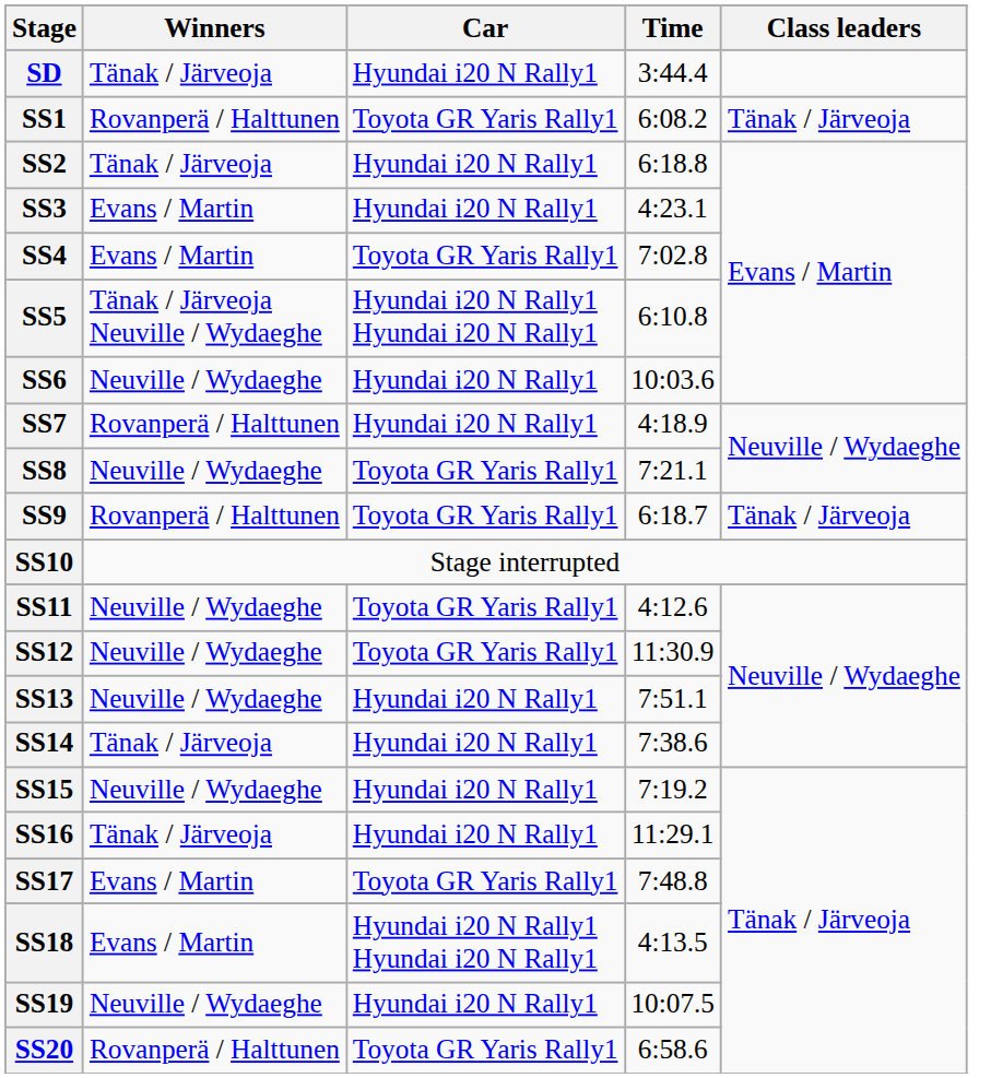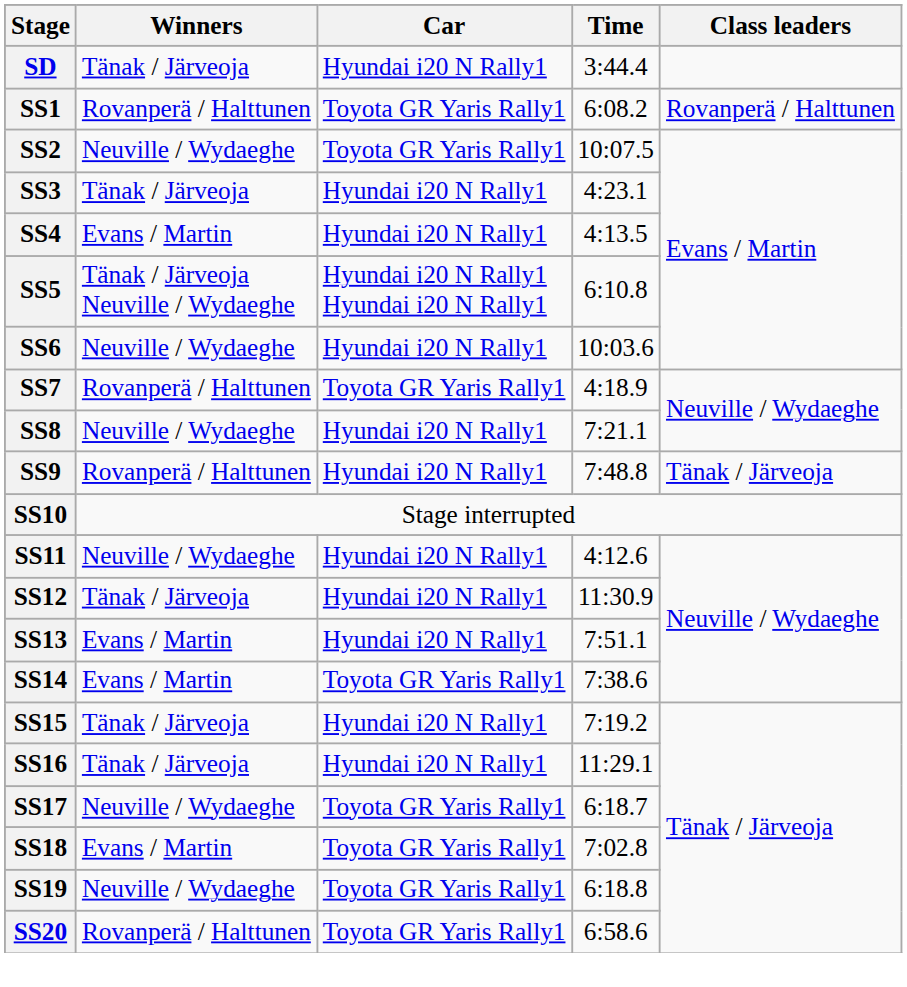SS1 | Class leaders: Tänak / Järveoja -> Rovanperä / Halttunen
SS2 | Winners: Tänak / Järveoja -> Neuville / Wydaeghe
SS2 | Car: Hyundai i20 N Rally1 -> Toyota GR Yaris Rally1
SS2 | Time: 6:18.8 -> 10:07.5
SS3 | Winners: Evans / Martin -> Tänak / Järveoja
SS4 | Car: Toyota GR Yaris Rally1 -> Hyundai i20 N Rally1
SS4 | Time: 7:02.8 -> 4:13.5
SS7 | Car: Hyundai i20 N Rally1 -> Toyota GR Yaris Rally1
SS8 | Car: Toyota GR Yaris Rally1 -> Hyundai i20 N Rally1
SS9 | Car: Toyota GR Yaris Rally1 -> Hyundai i20 N Rally1
SS9 | Time: 6:18.7 -> 7:48.8
SS11 | Car: Toyota GR Yaris Rally1 -> Hyundai i20 N Rally1
SS12 | Winners: Neuville / Wydaeghe -> Tänak / Järveoja
SS12 | Car: Toyota GR Yaris Rally1 -> Hyundai i20 N Rally1
SS13 | Winners: Neuville / Wydaeghe -> Evans / Martin
SS14 | Winners: Tänak / Järveoja -> Evans / Martin
SS14 | Car: Hyundai i20 N Rally1 -> Toyota GR Yaris Rally1
SS15 | Winners: Neuville / Wydaeghe -> Tänak / Järveoja
SS17 | Winners: Evans / Martin -> Neuville / Wydaeghe
SS17 | Time: 7:48.8 -> 6:18.7
SS18 | Car: Hyundai i20 N Rally1 Hyundai i20 N Rally1 -> Toyota GR Yaris Rally1
SS18 | Time: 4:13.5 -> 7:02.8
SS19 | Car: Hyundai i20 N Rally1 -> Toyota GR Yaris Rally1
SS19 | Time: 10:07.5 -> 6:18.8
